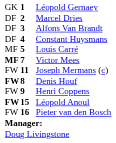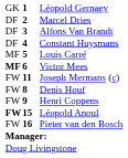Victor Mees | column 2: 7 -> 6
Denis Houf | column 1: bold -> normal
